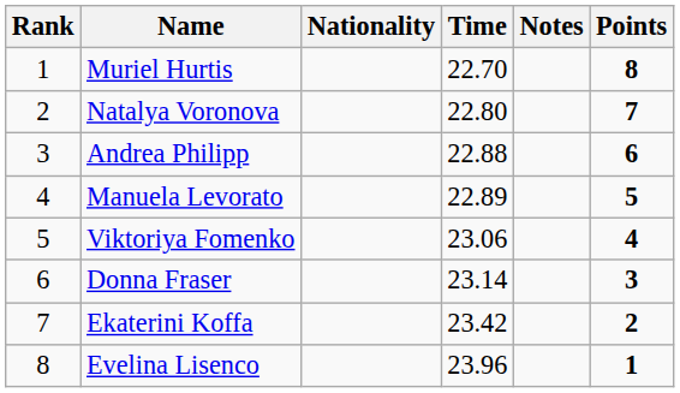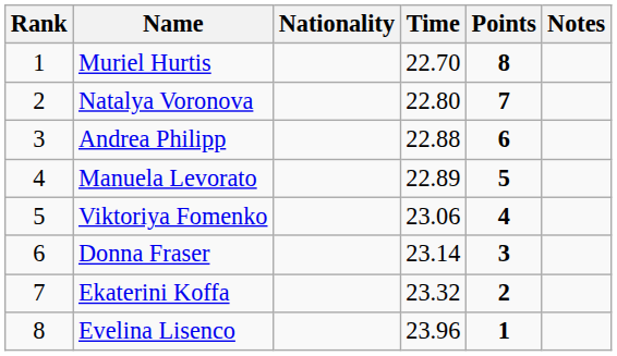columns swapped: Notes <-> Points
Ekaterini Koffa | Time: 23.42 -> 23.32
